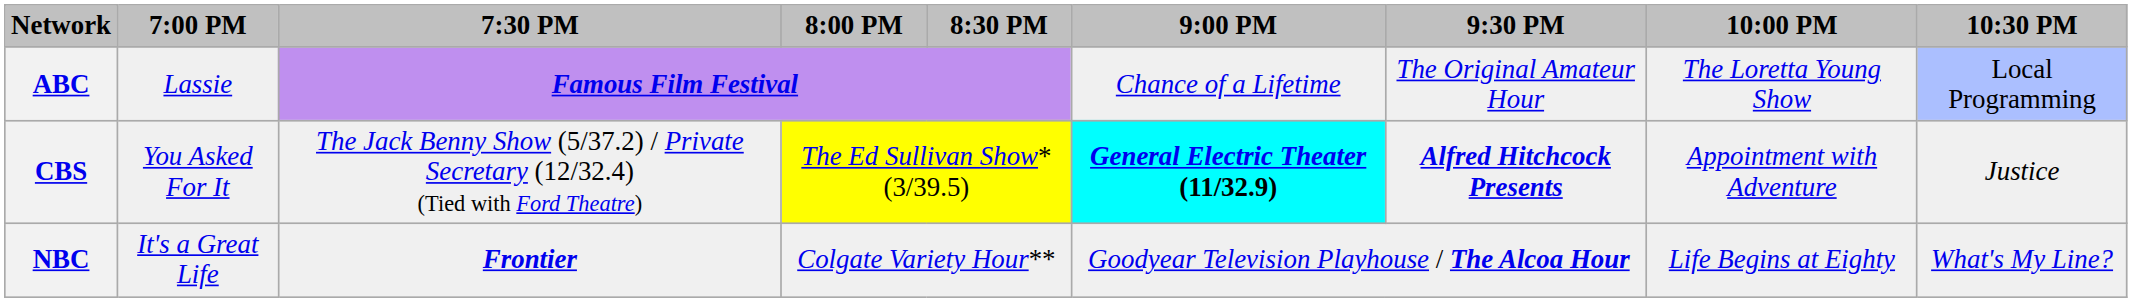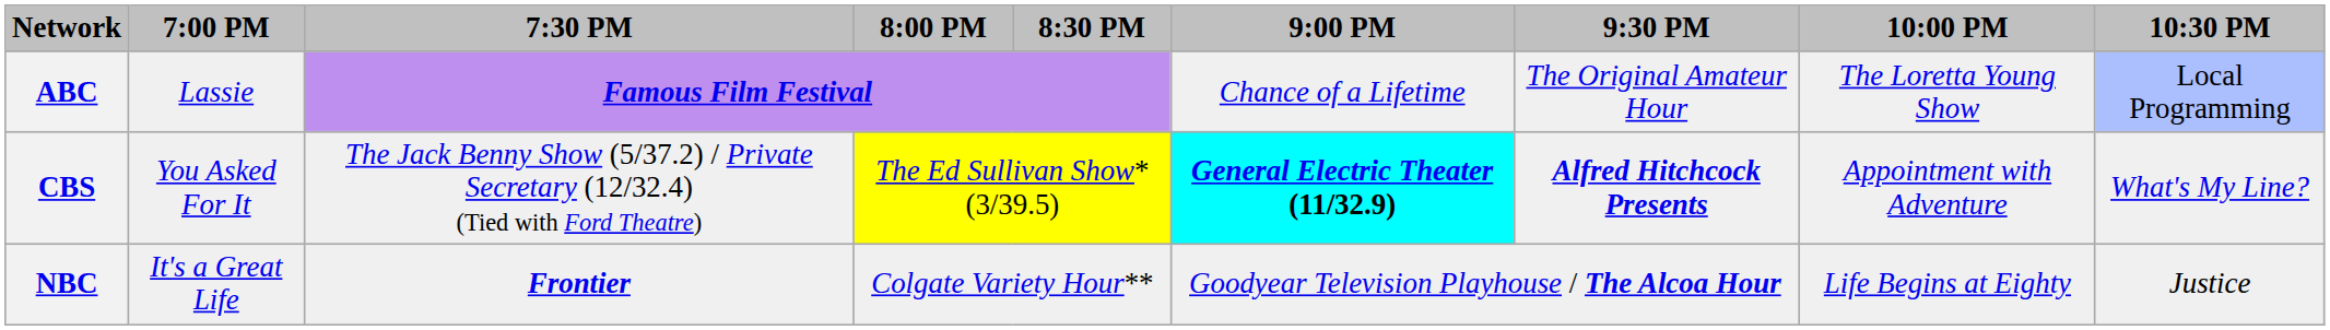CBS | 10:30 PM: Justice -> What's My Line?
NBC | 10:30 PM: What's My Line? -> Justice
